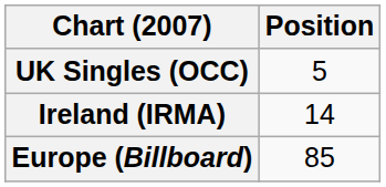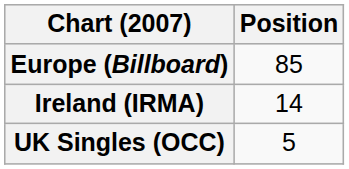rows swapped: Europe (Billboard) <-> UK Singles (OCC)
